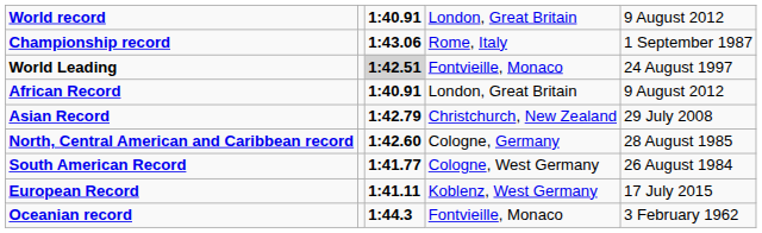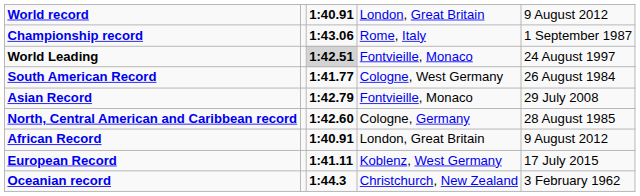rows swapped: African Record <-> South American Record
Asian Record | column 4: Christchurch, New Zealand -> Fontvieille, Monaco
Oceanian record | column 4: Fontvieille, Monaco -> Christchurch, New Zealand
